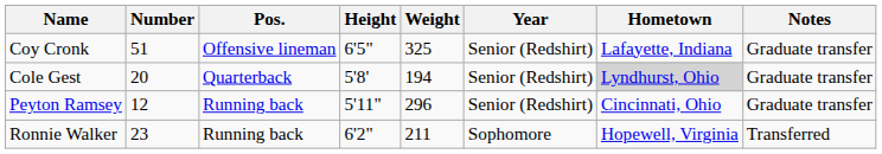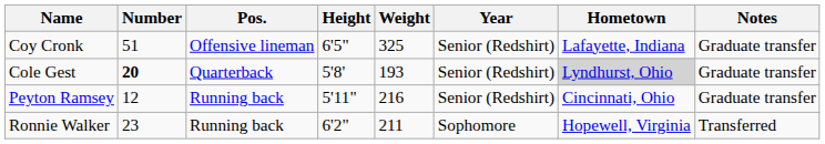Cole Gest | Number: normal -> bold
Cole Gest | Weight: 194 -> 193
Peyton Ramsey | Weight: 296 -> 216
